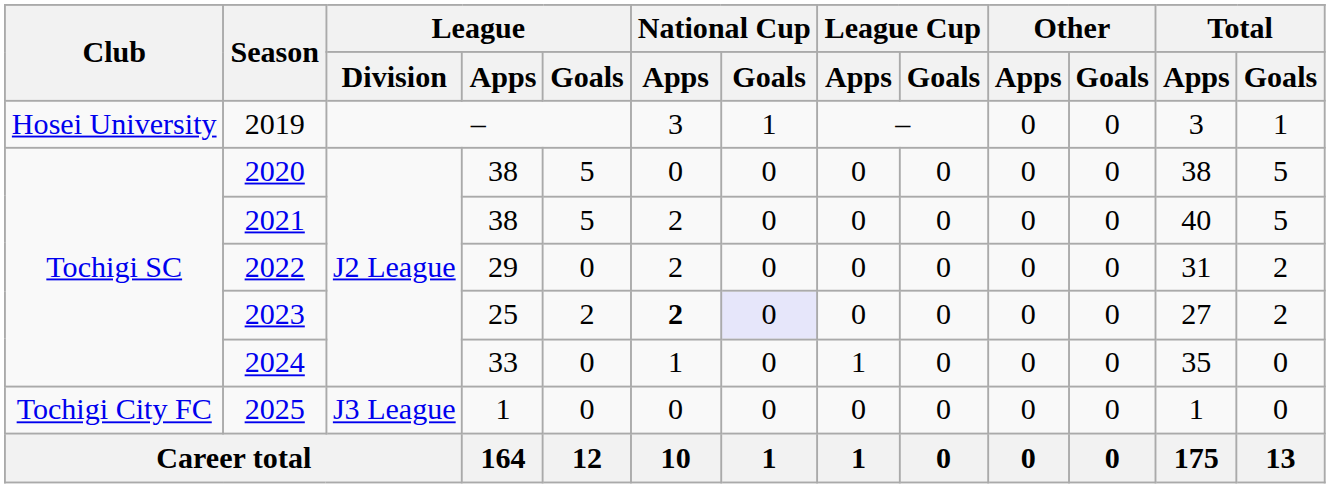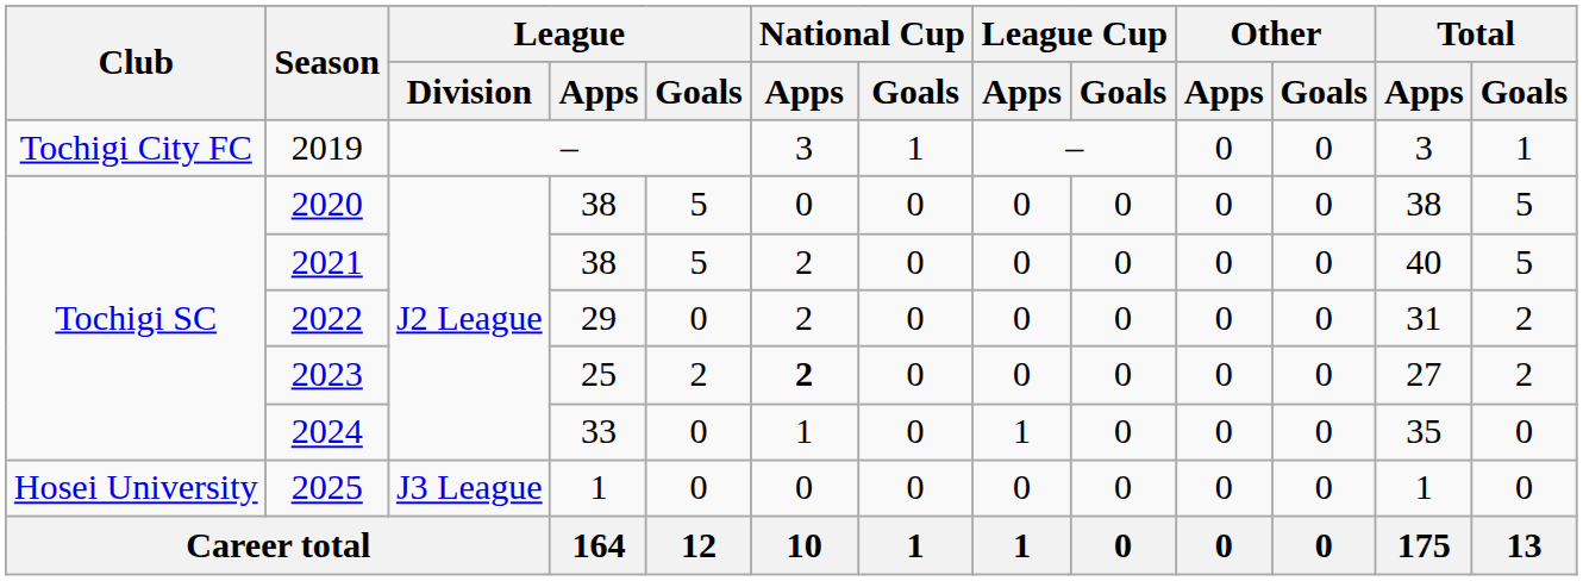2019 | Club: Hosei University -> Tochigi City FC
2023 | National Cup / Goals: lavender background -> no background
2025 | Club: Tochigi City FC -> Hosei University
